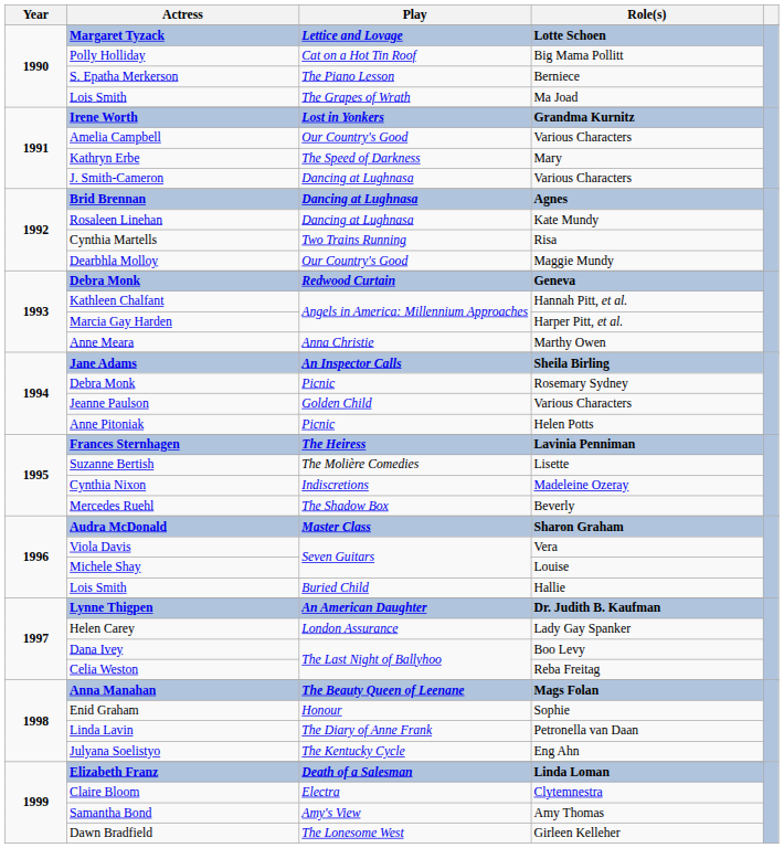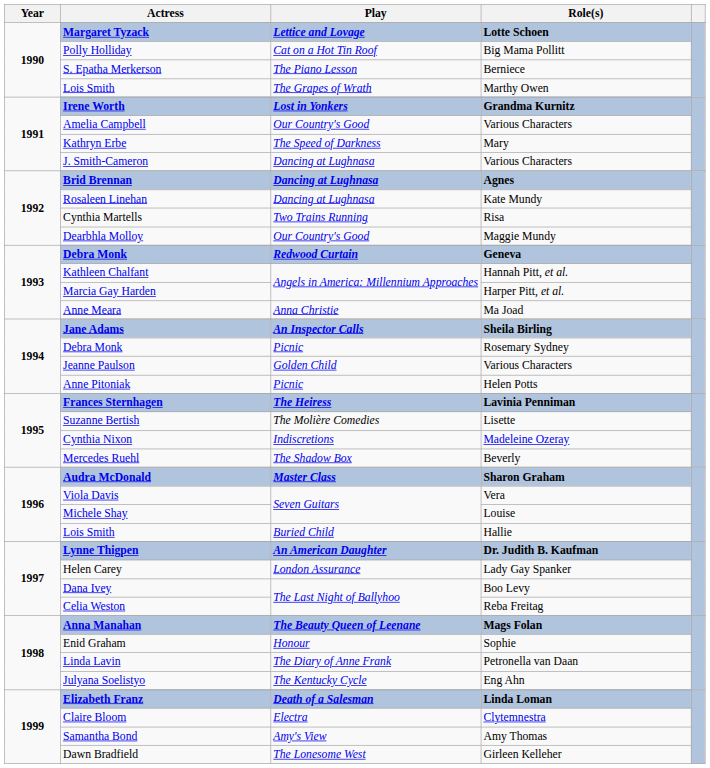1990 / Lois Smith | Role(s): Ma Joad -> Marthy Owen
Anne Meara | Role(s): Marthy Owen -> Ma Joad
